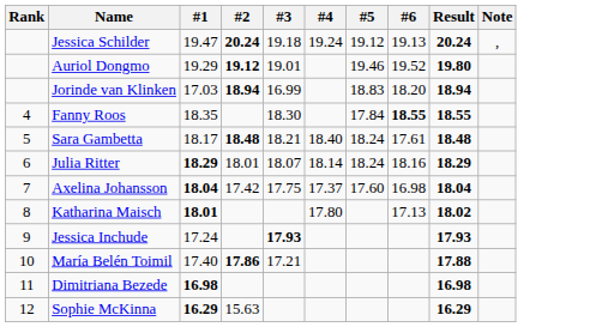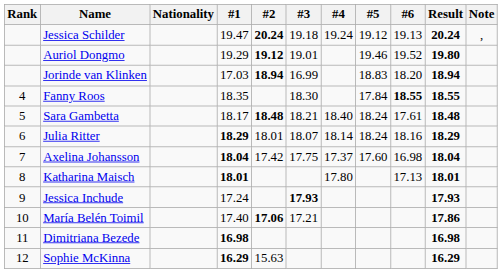+ column: Nationality
Katharina Maisch | Result: 18.02 -> 18.01
María Belén Toimil | #2: 17.86 -> 17.06
María Belén Toimil | Result: 17.88 -> 17.86
